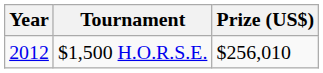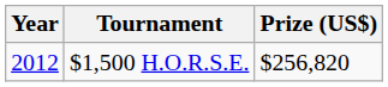$1,500 H.O.R.S.E. | Prize (US$): $256,010 -> $256,820
